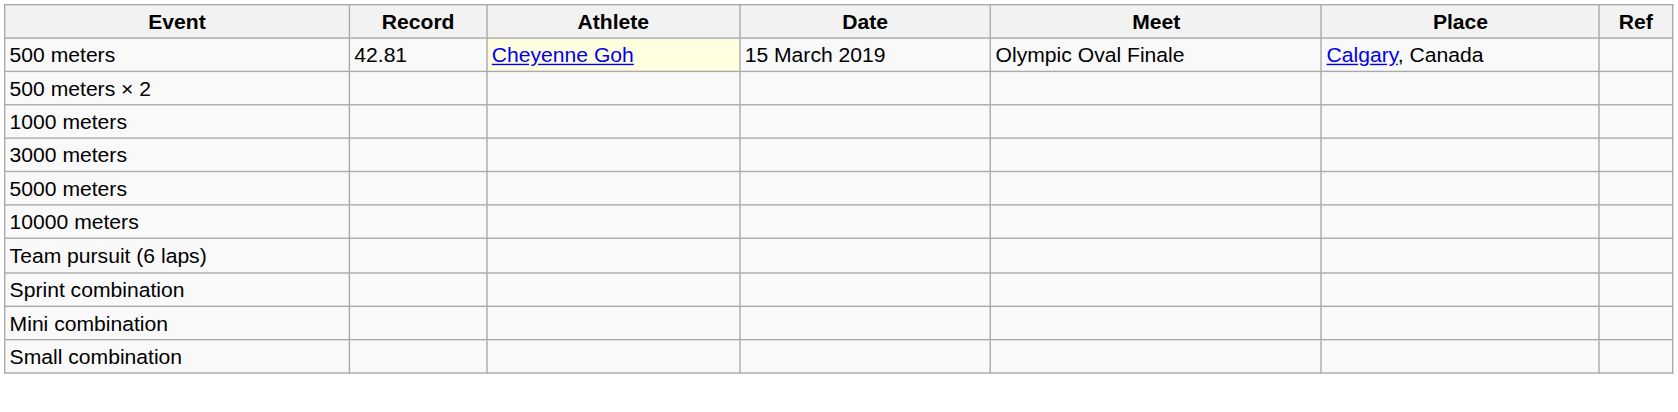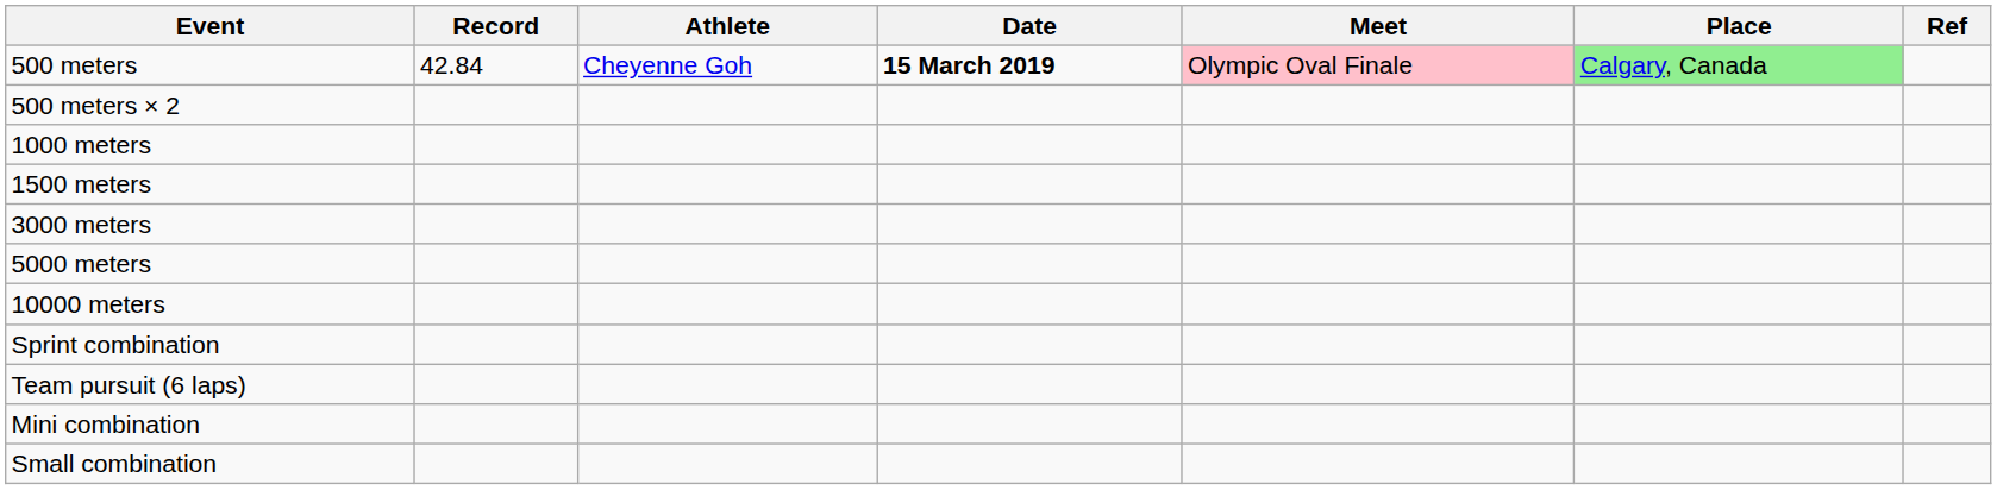500 meters | Record: 42.81 -> 42.84
500 meters | Athlete: lightyellow background -> no background
500 meters | Date: normal -> bold
500 meters | Meet: no background -> pink background
500 meters | Place: no background -> lightgreen background
+ row: 1500 meters
rows swapped: Team pursuit (6 laps) <-> Sprint combination
